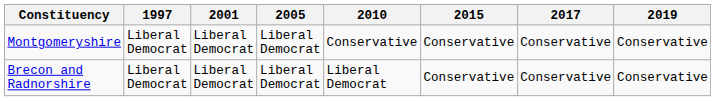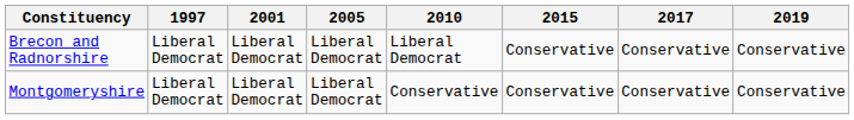rows swapped: Brecon and Radnorshire <-> Montgomeryshire
